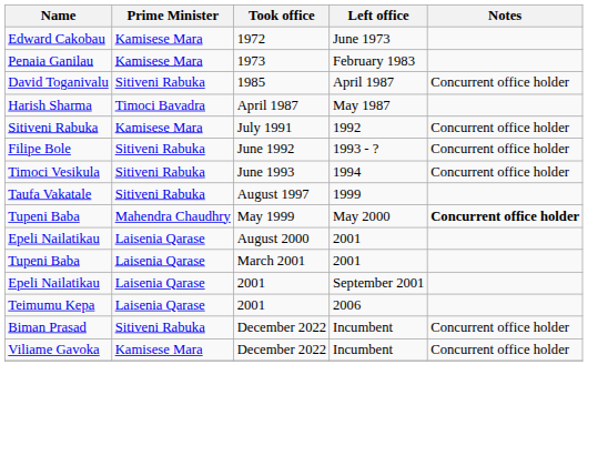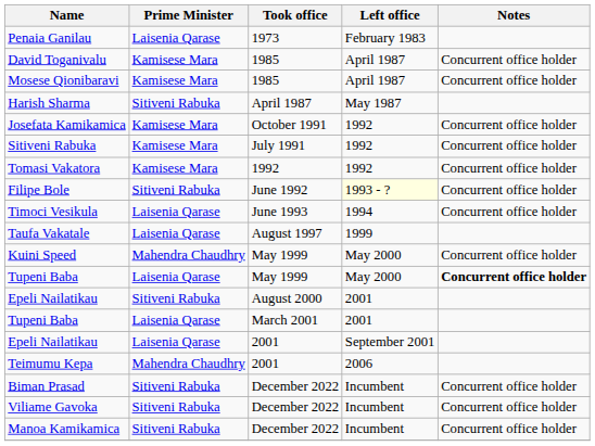- row: Edward Cakobau | Kamisese Mara | 1972 | June 1973
Penaia Ganilau | Prime Minister: Kamisese Mara -> Laisenia Qarase
David Toganivalu | Prime Minister: Sitiveni Rabuka -> Kamisese Mara
+ row: Mosese Qionibaravi | Kamisese Mara | 1985 | April 1987 | Concurrent office holder
Harish Sharma | Prime Minister: Timoci Bavadra -> Sitiveni Rabuka
+ row: Josefata Kamikamica | Kamisese Mara | October 1991 | 1992 | Concurrent office holder
+ row: Tomasi Vakatora | Kamisese Mara | 1992 | 1992 | Concurrent office holder
Filipe Bole | Left office: no background -> lightyellow background
Timoci Vesikula | Prime Minister: Sitiveni Rabuka -> Laisenia Qarase
Taufa Vakatale | Prime Minister: Sitiveni Rabuka -> Laisenia Qarase
+ row: Kuini Speed | Mahendra Chaudhry | May 1999 | May 2000 | Concurrent office holder
Tupeni Baba / May 1999 | Prime Minister: Mahendra Chaudhry -> Laisenia Qarase
Epeli Nailatikau / August 2000 | Prime Minister: Laisenia Qarase -> Sitiveni Rabuka
Teimumu Kepa | Prime Minister: Laisenia Qarase -> Mahendra Chaudhry
Viliame Gavoka | Prime Minister: Kamisese Mara -> Sitiveni Rabuka
+ row: Manoa Kamikamica | Sitiveni Rabuka | December 2022 | Incumbent | Concurrent office holder
